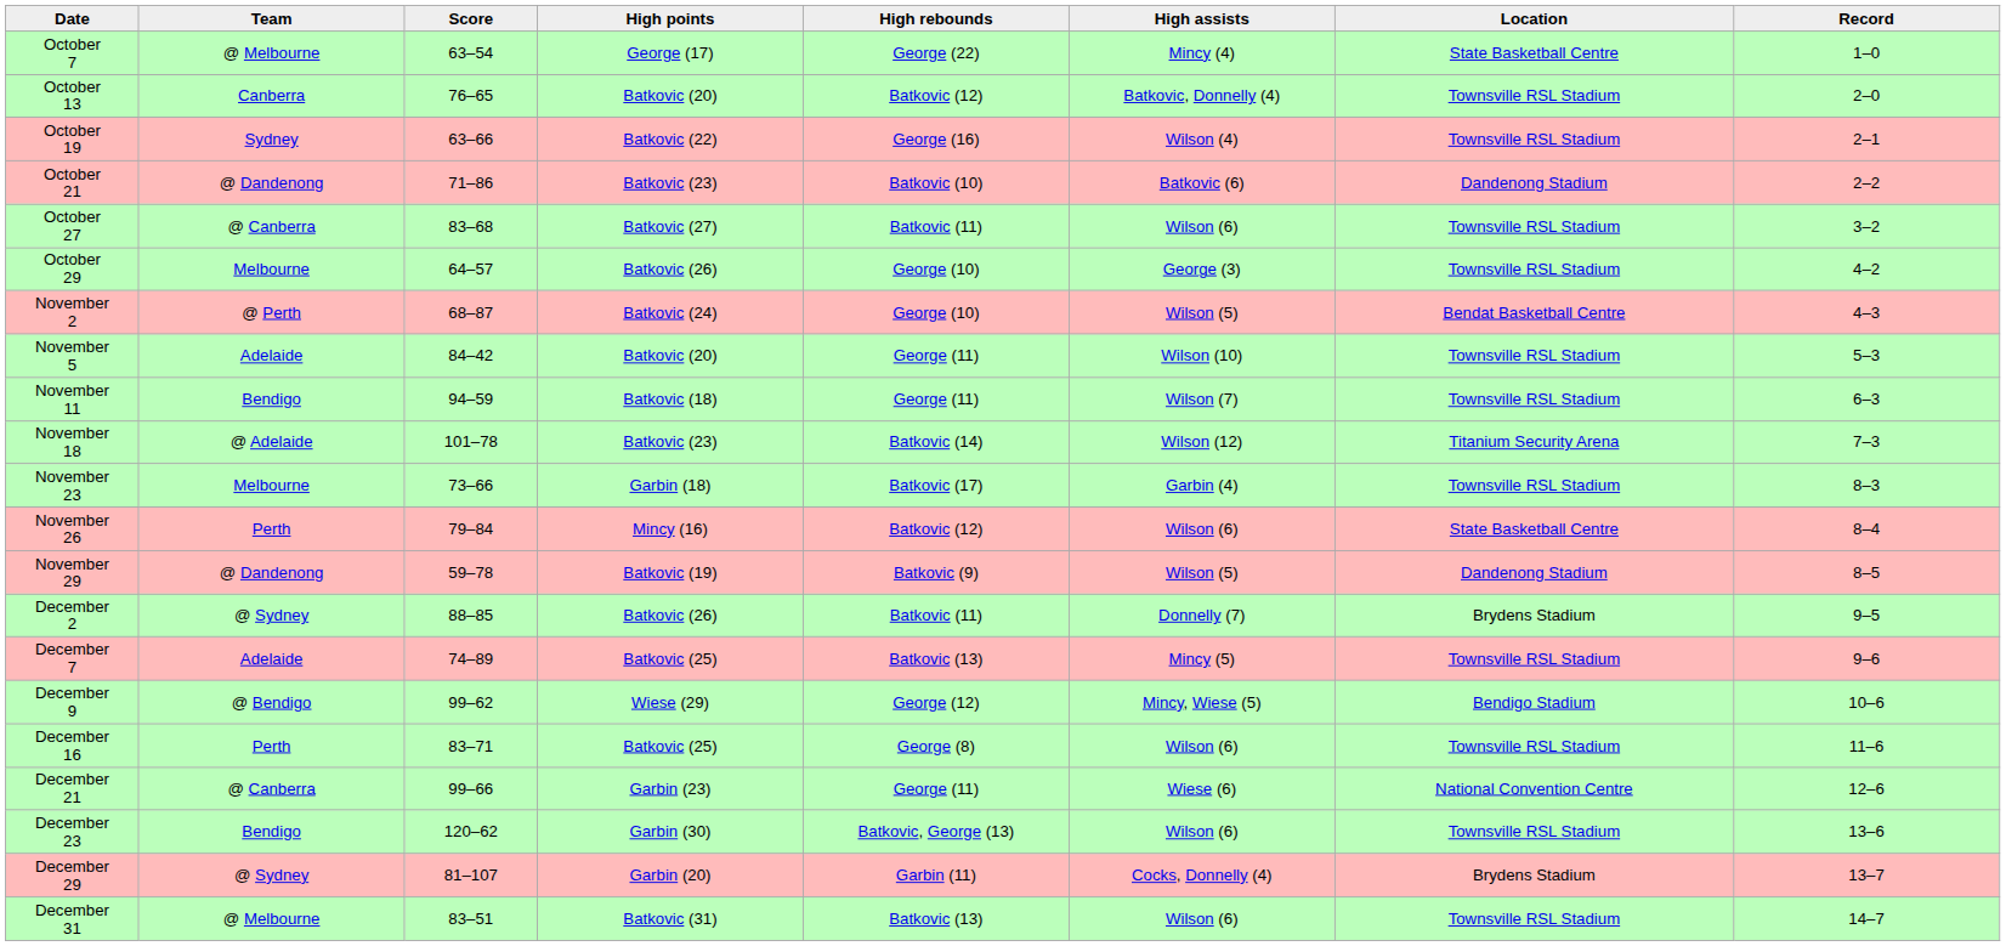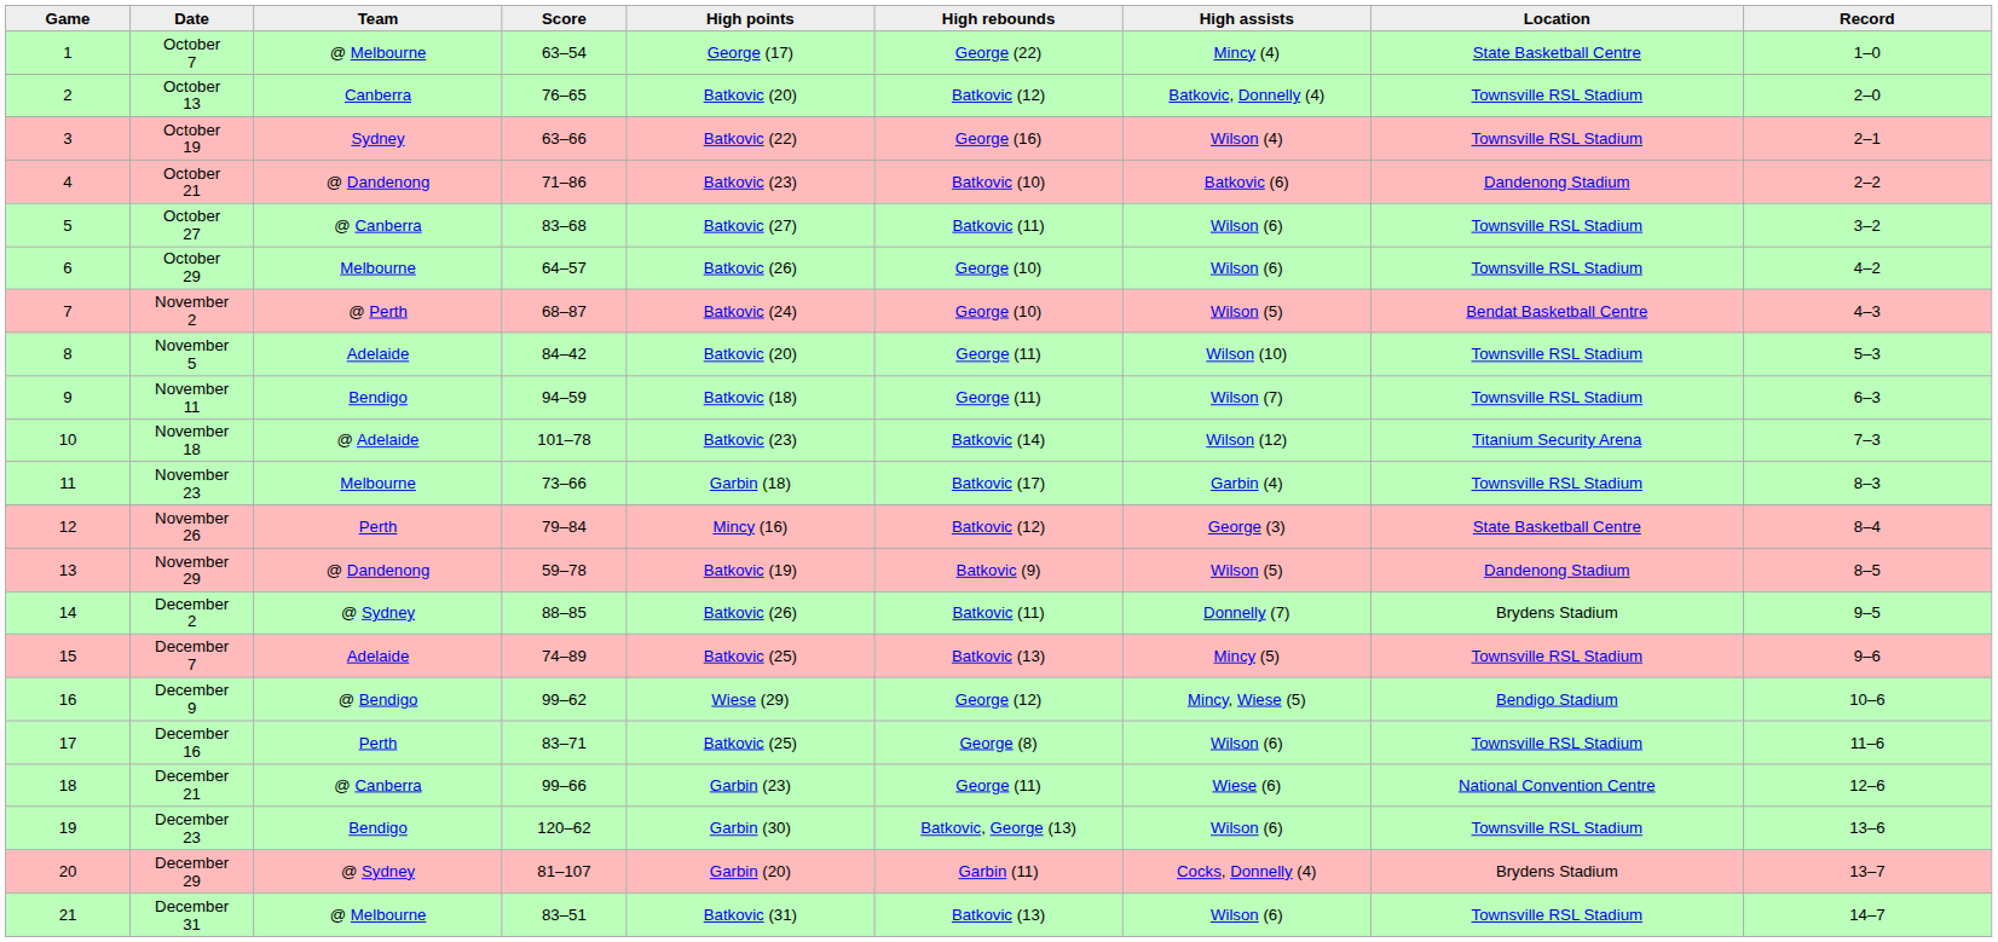+ column: Game | 1 | 2 | 3 | 4 | 5 | 6 | 7 | 8 | 9 | 10 | 11 | 12 | 13 | 14 | 15 | 16 | 17 | 18 | 19 | 20 | 21
October 29 | High assists: George (3) -> Wilson (6)
November 26 | High assists: Wilson (6) -> George (3)
